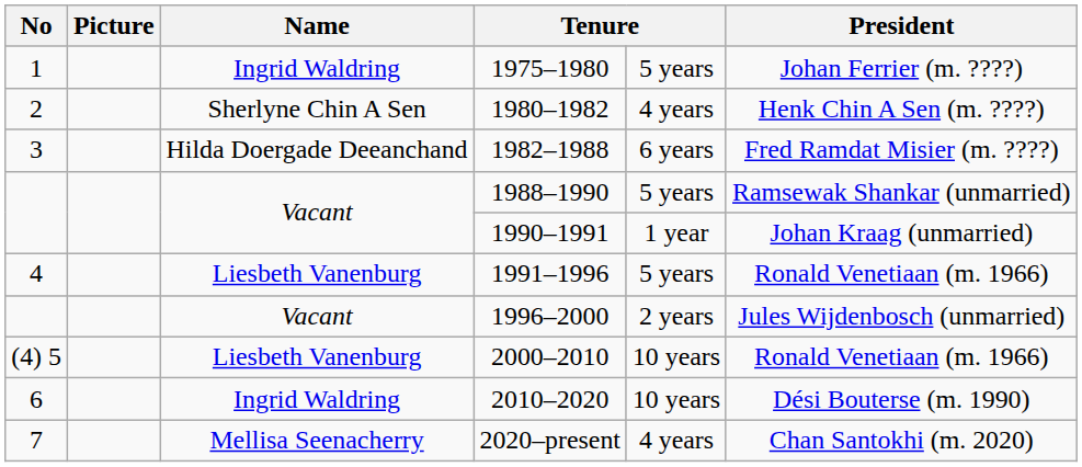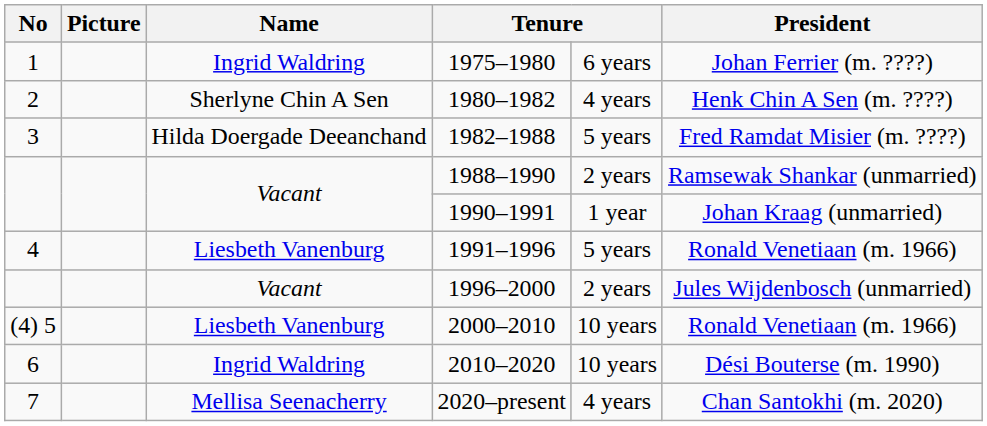1975–1980 | column 5: 5 years -> 6 years
1982–1988 | column 5: 6 years -> 5 years
1988–1990 | column 5: 5 years -> 2 years
